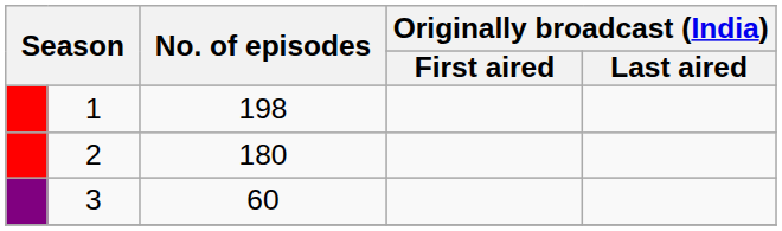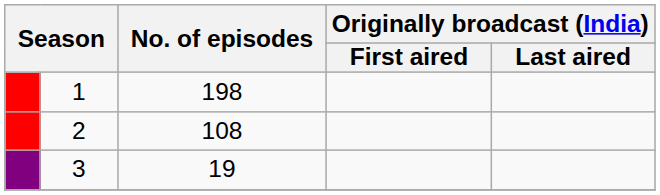2 | No. of episodes: 180 -> 108
3 | No. of episodes: 60 -> 19
